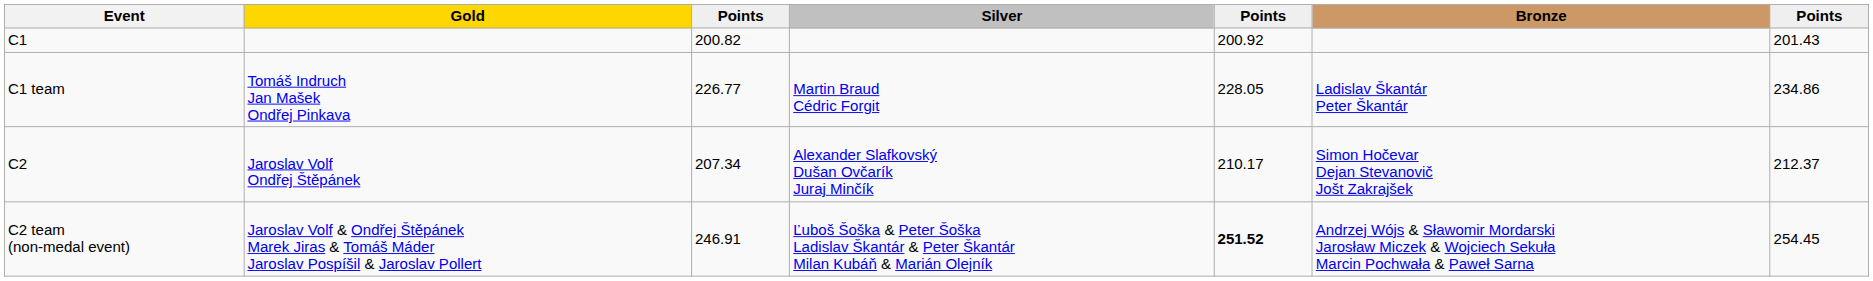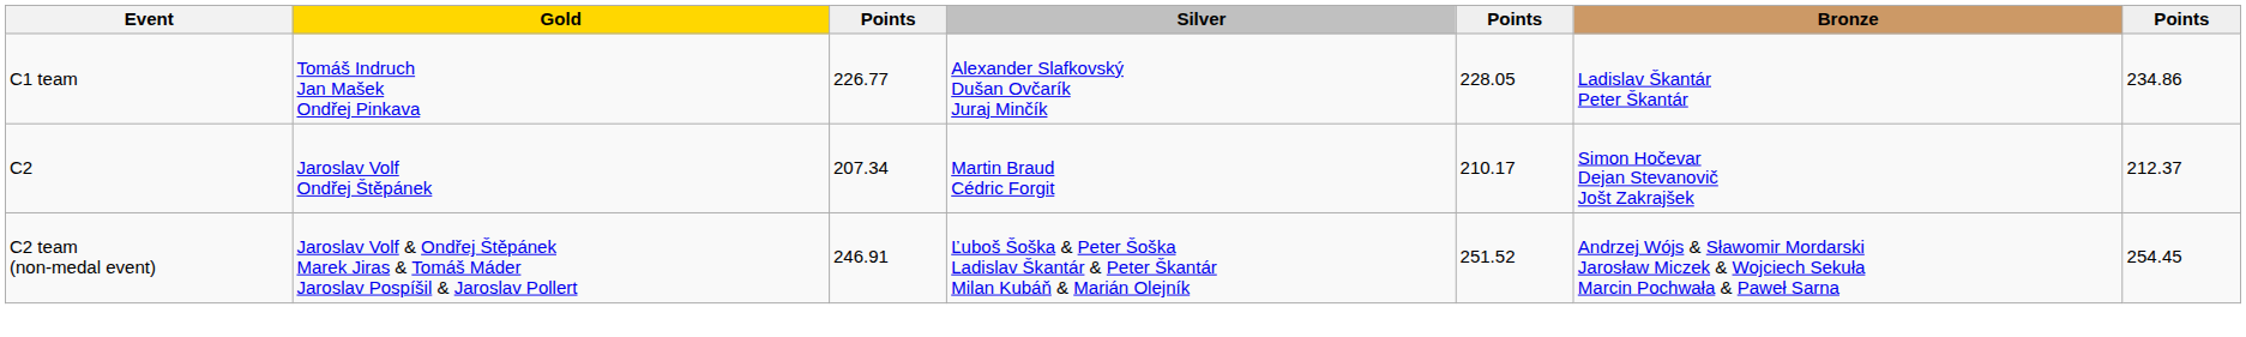- row: C1 | 200.82 | 200.92 | 201.43
C1 team | Silver: Martin Braud Cédric Forgit -> Alexander Slafkovský Dušan Ovčarík Juraj Minčík
C2 | Silver: Alexander Slafkovský Dušan Ovčarík Juraj Minčík -> Martin Braud Cédric Forgit
C2 team (non-medal event) | column 5: bold -> normal
